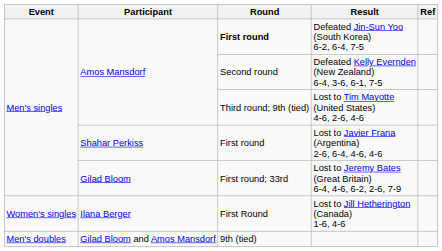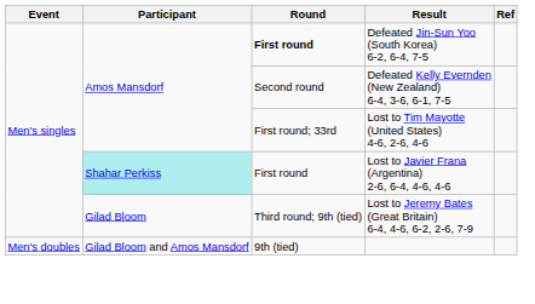Lost to Tim Mayotte (United States) 4-6, 2-6, 4-6 | Round: Third round; 9th (tied) -> First round; 33rd
Lost to Javier Frana (Argentina) 2-6, 6-4, 4-6, 4-6 | Participant: no background -> paleturquoise background
Lost to Jeremy Bates (Great Britain) 6-4, 4-6, 6-2, 2-6, 7-9 | Round: First round; 33rd -> Third round; 9th (tied)
- row: Women's singles | Ilana Berger | First Round | Lost to Jill Hetherington (Canada) 1-6, 4-6
